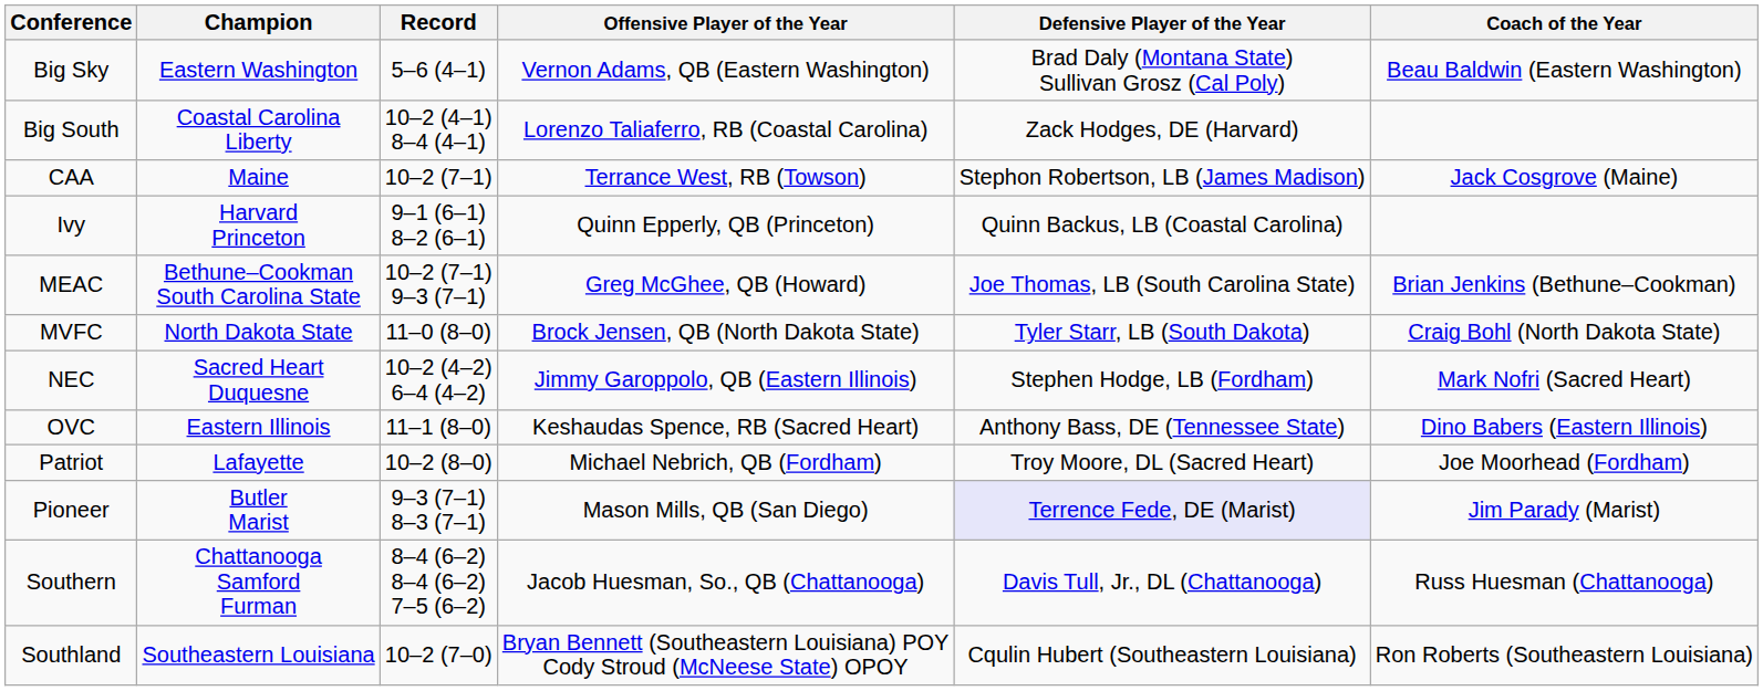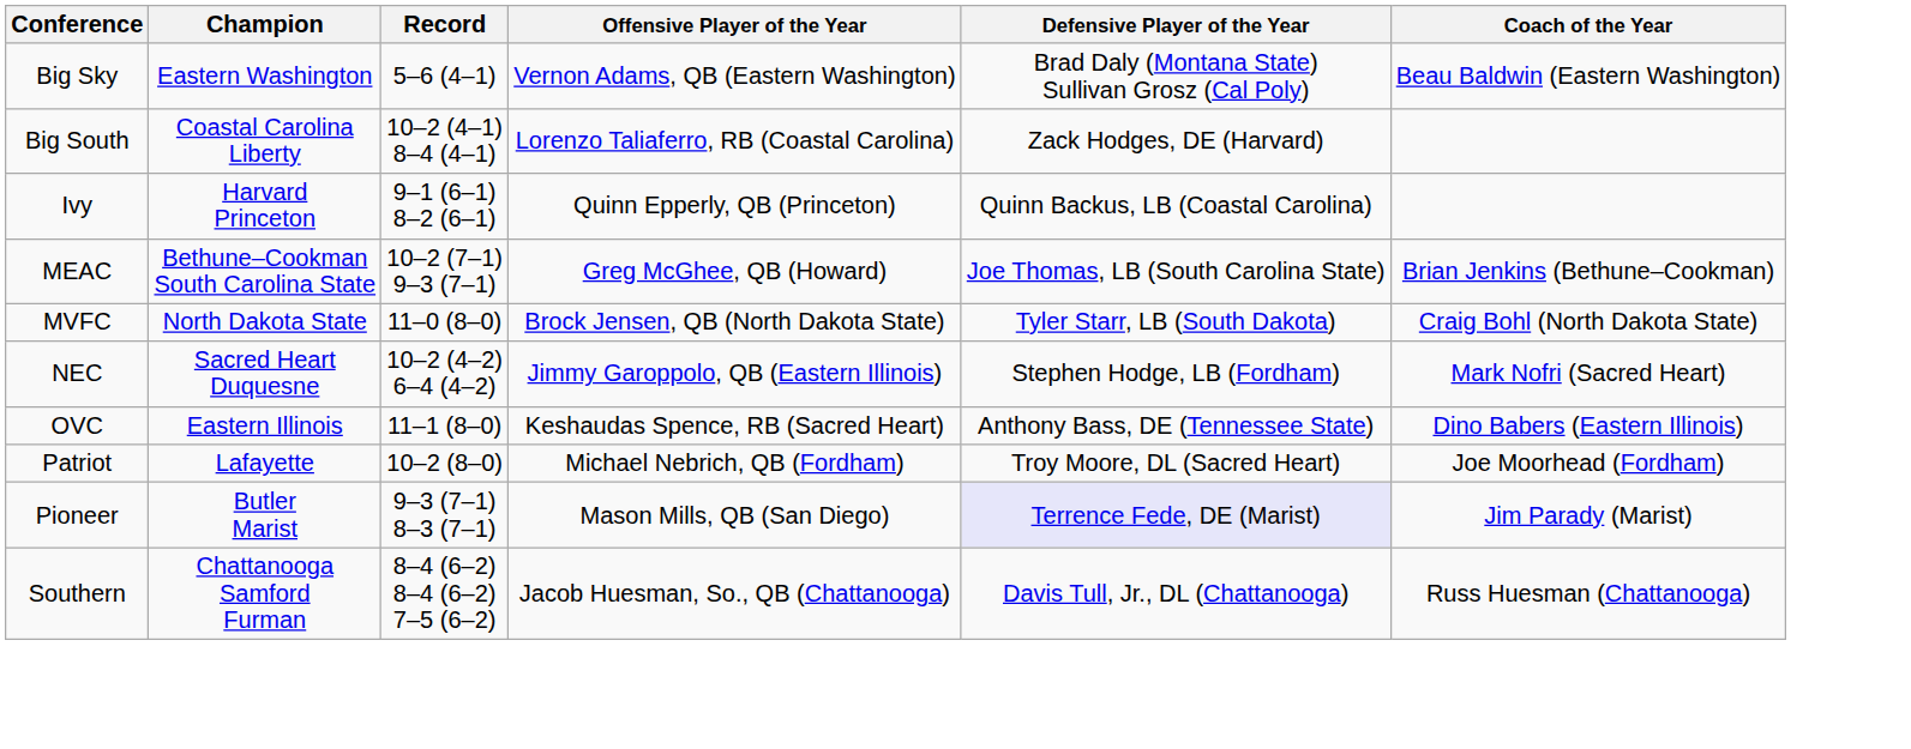- row: CAA | Maine | 10–2 (7–1) | Terrance West, RB (Towson) | Stephon Robertson, LB (James Madison) | Jack Cosgrove (Maine)
- row: Southland | Southeastern Louisiana | 10–2 (7–0) | Bryan Bennett (Southeastern Louisiana) POY Cody Stroud (McNeese State) OPOY | Cqulin Hubert (Southeastern Louisiana) | Ron Roberts (Southeastern Louisiana)
